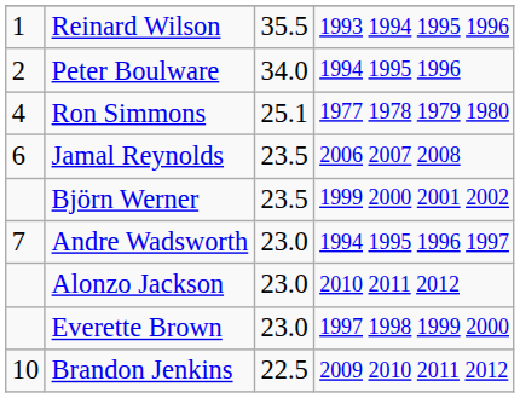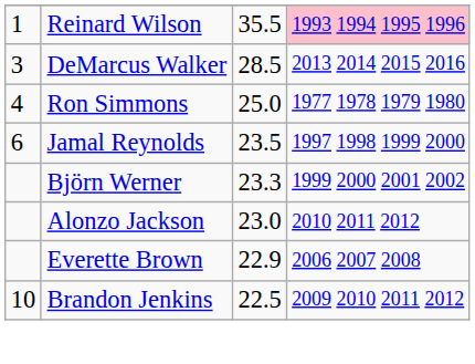Reinard Wilson | column 4: no background -> pink background
- row: 2 | Peter Boulware | 34.0 | 1994 1995 1996
+ row: 3 | DeMarcus Walker | 28.5 | 2013 2014 2015 2016
Ron Simmons | column 3: 25.1 -> 25.0
Jamal Reynolds | column 4: 2006 2007 2008 -> 1997 1998 1999 2000
Björn Werner | column 3: 23.5 -> 23.3
- row: 7 | Andre Wadsworth | 23.0 | 1994 1995 1996 1997
Everette Brown | column 3: 23.0 -> 22.9
Everette Brown | column 4: 1997 1998 1999 2000 -> 2006 2007 2008
